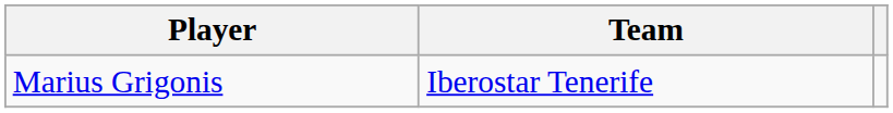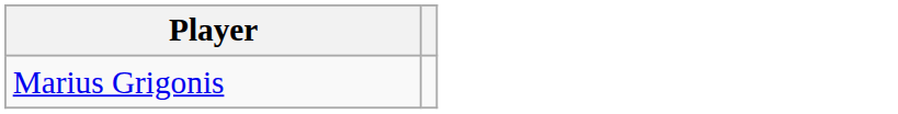- column: Team | Iberostar Tenerife
